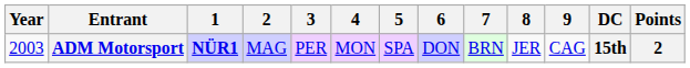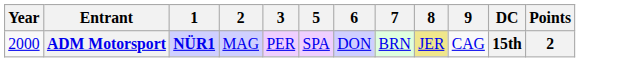- column: 4 | MON
ADM Motorsport | Year: 2003 -> 2000
ADM Motorsport | 8: no background -> khaki background
